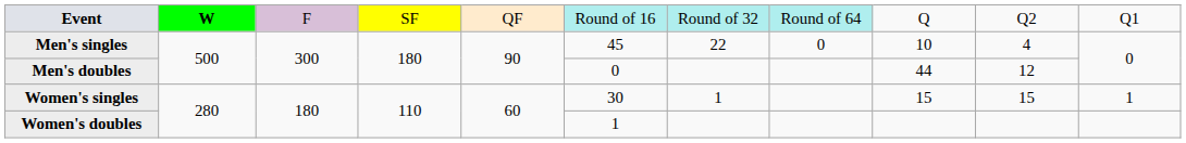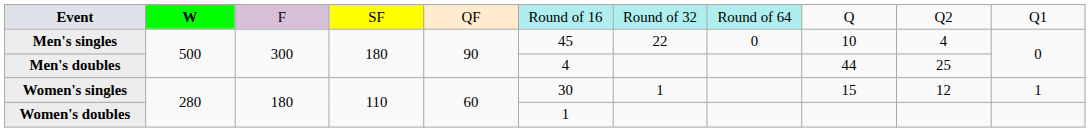Men's doubles | column 6: 0 -> 4
Men's doubles | column 10: 12 -> 25
Women's singles | column 10: 15 -> 12
